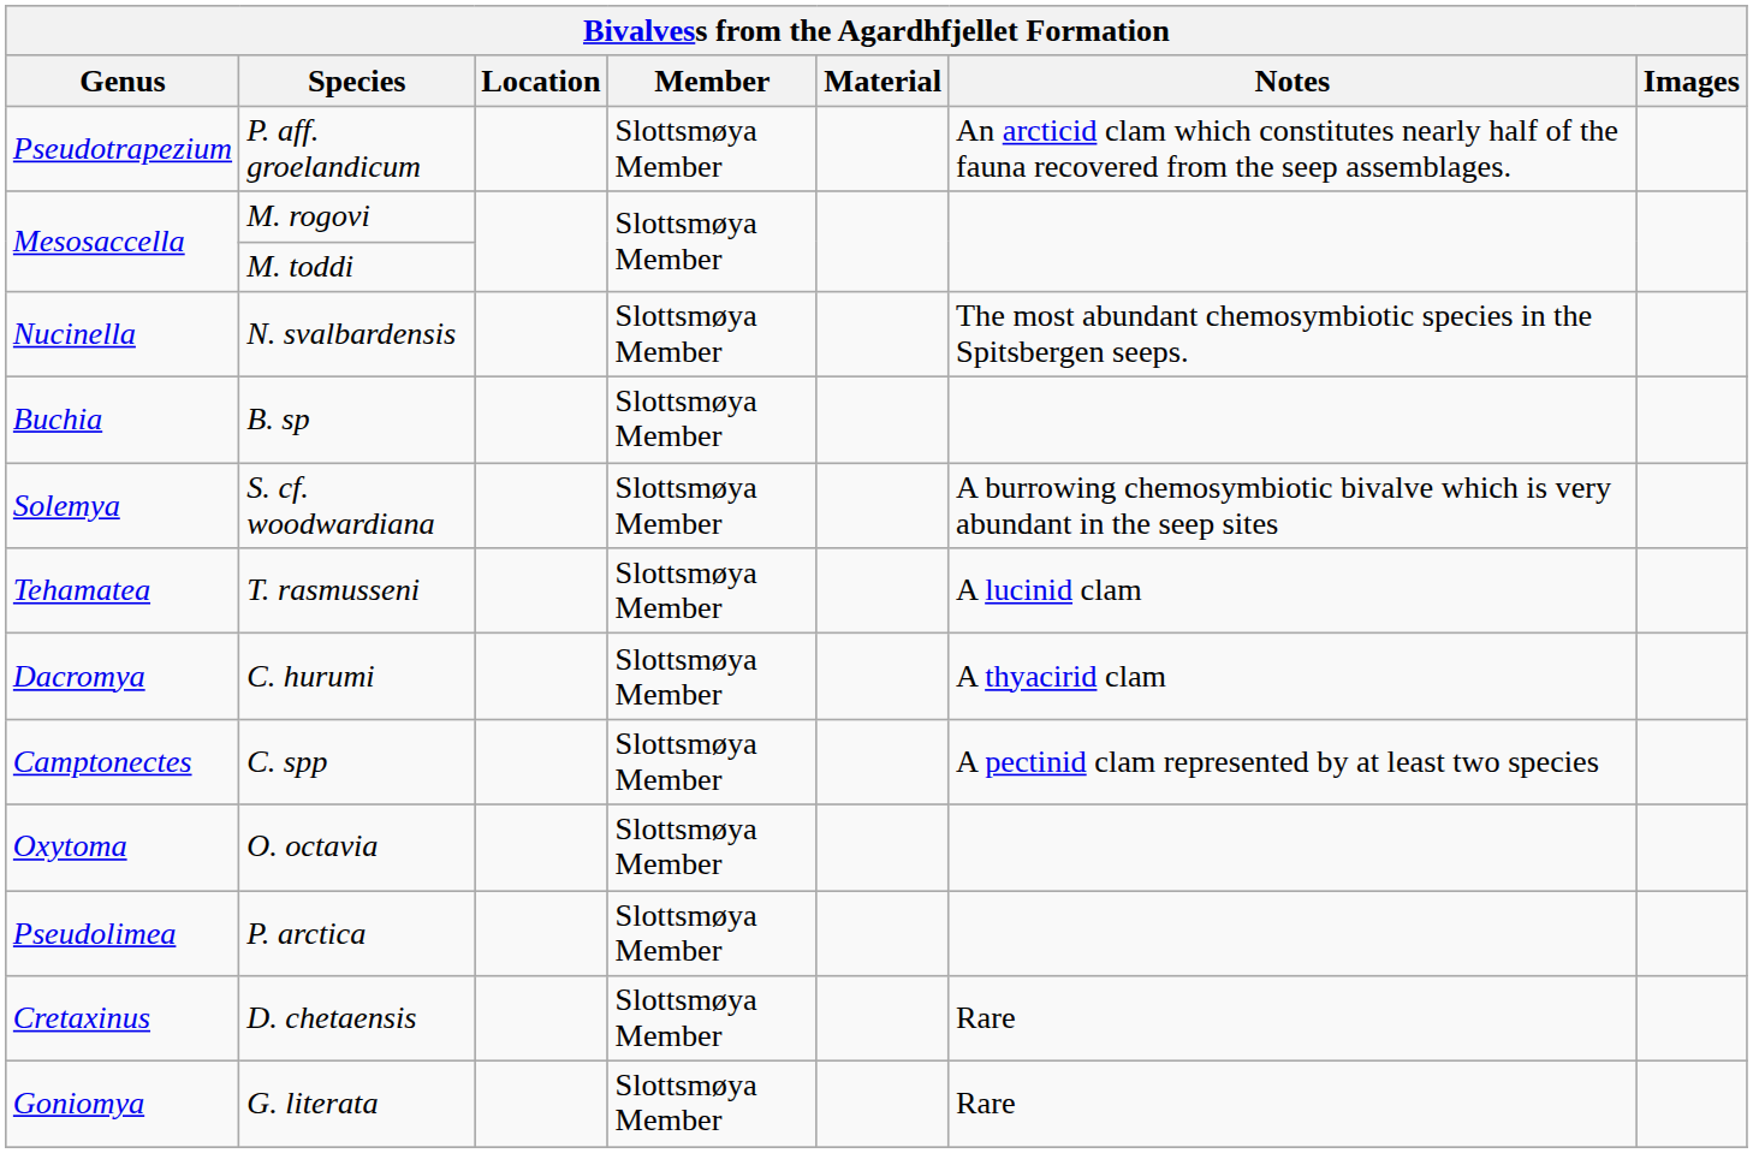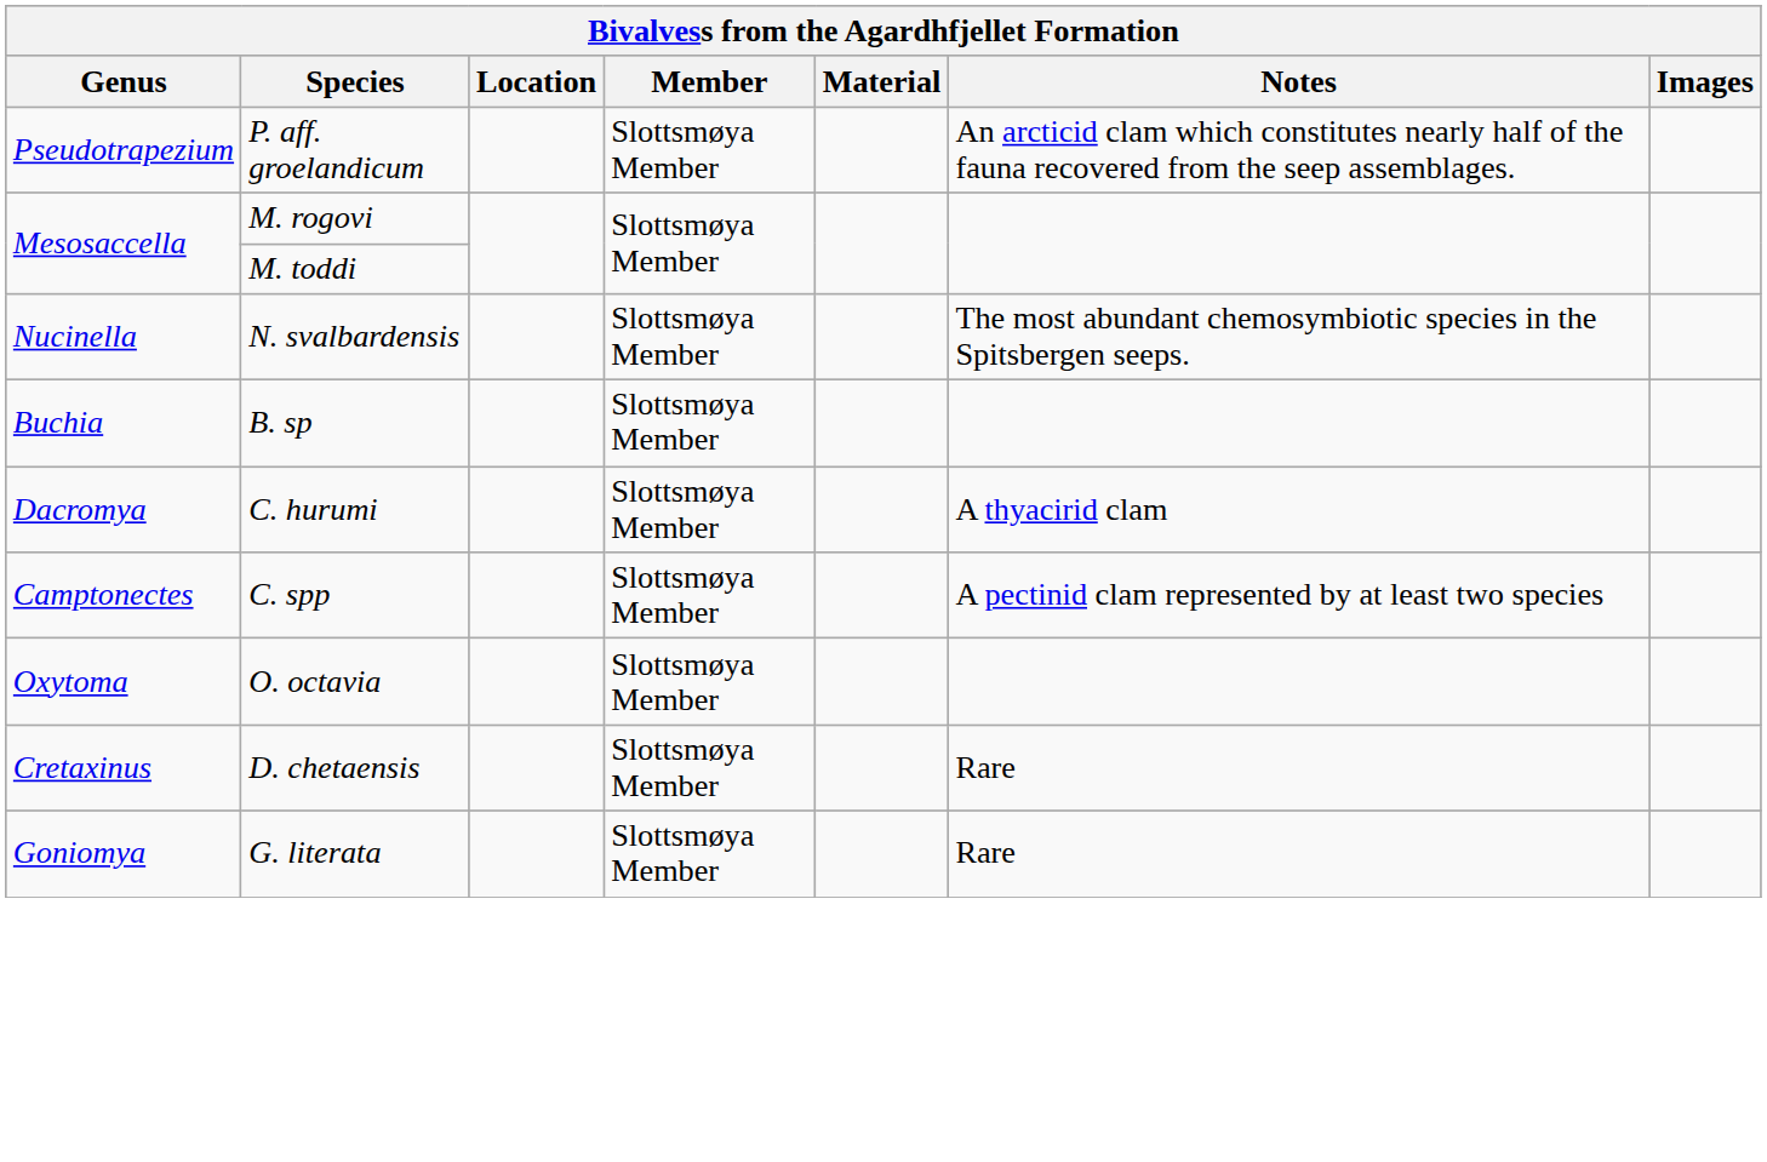- row: Solemya | S. cf. woodwardiana | Slottsmøya Member | A burrowing chemosymbiotic bivalve which is very abundant in the seep sites
- row: Tehamatea | T. rasmusseni | Slottsmøya Member | A lucinid clam
- row: Pseudolimea | P. arctica | Slottsmøya Member
